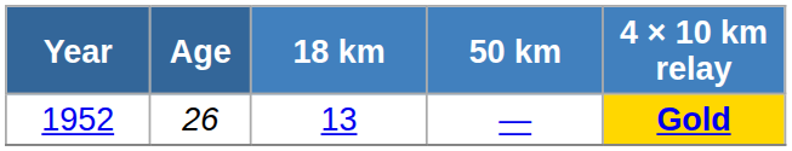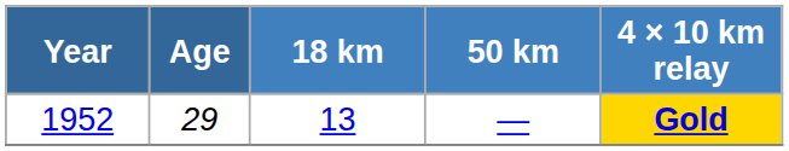1952 | Age: 26 -> 29
